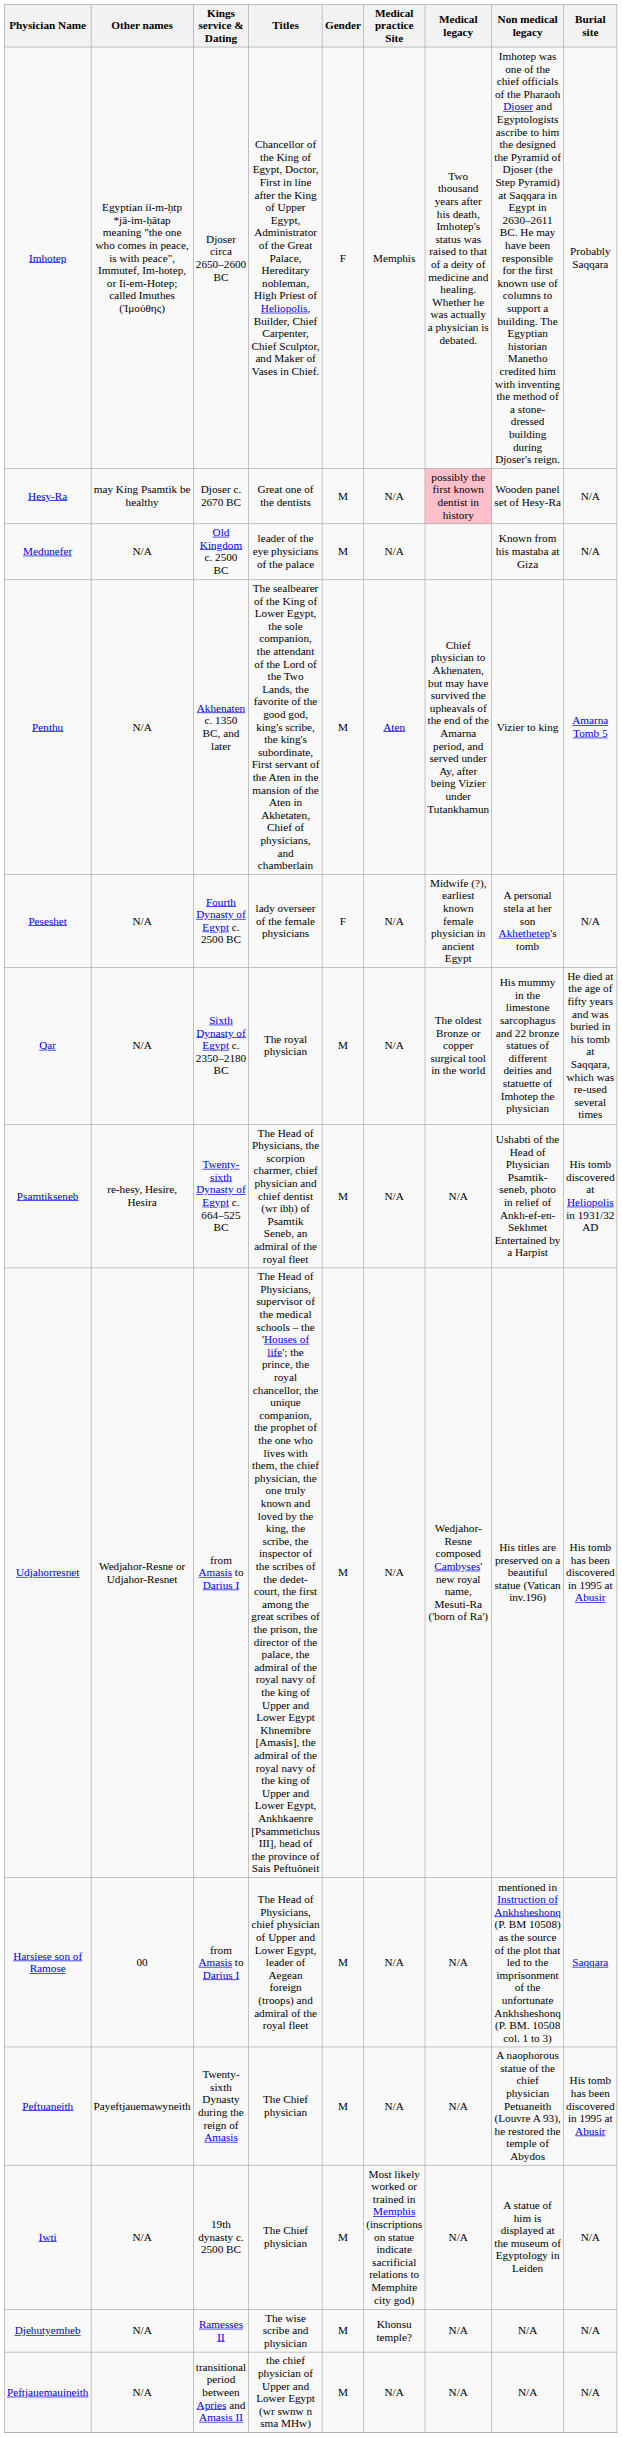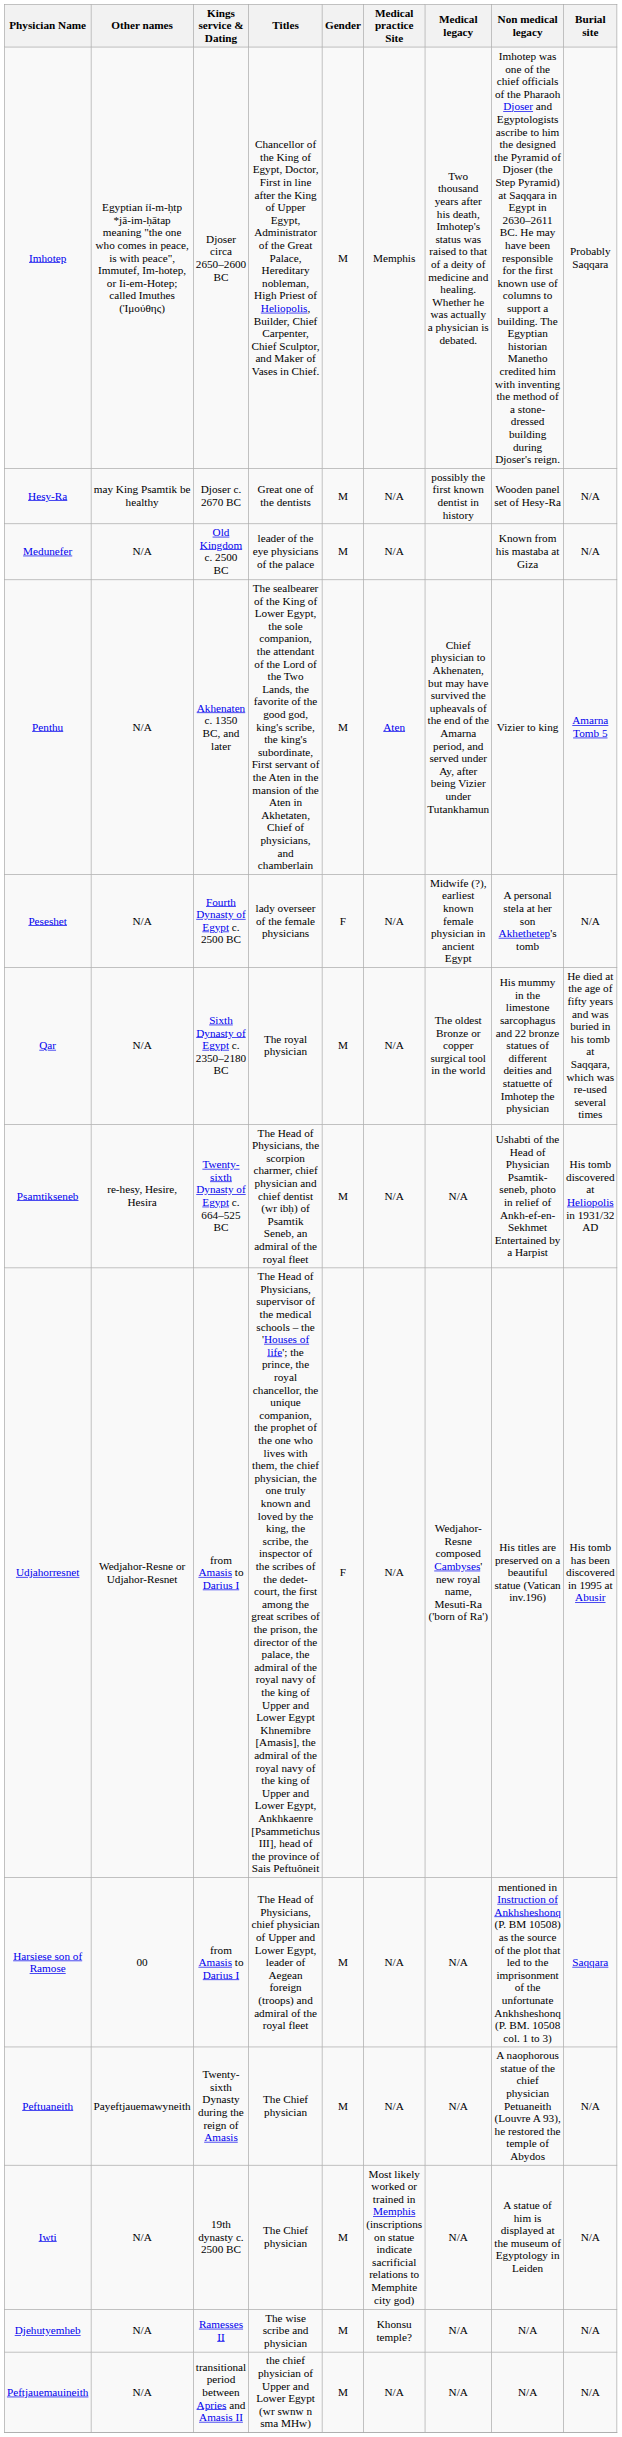Imhotep | Gender: F -> M
Hesy-Ra | Medical legacy: pink background -> no background
Udjahorresnet | Gender: M -> F
Peftuaneith | Burial site: His tomb has been discovered in 1995 at Abusir -> N/A
